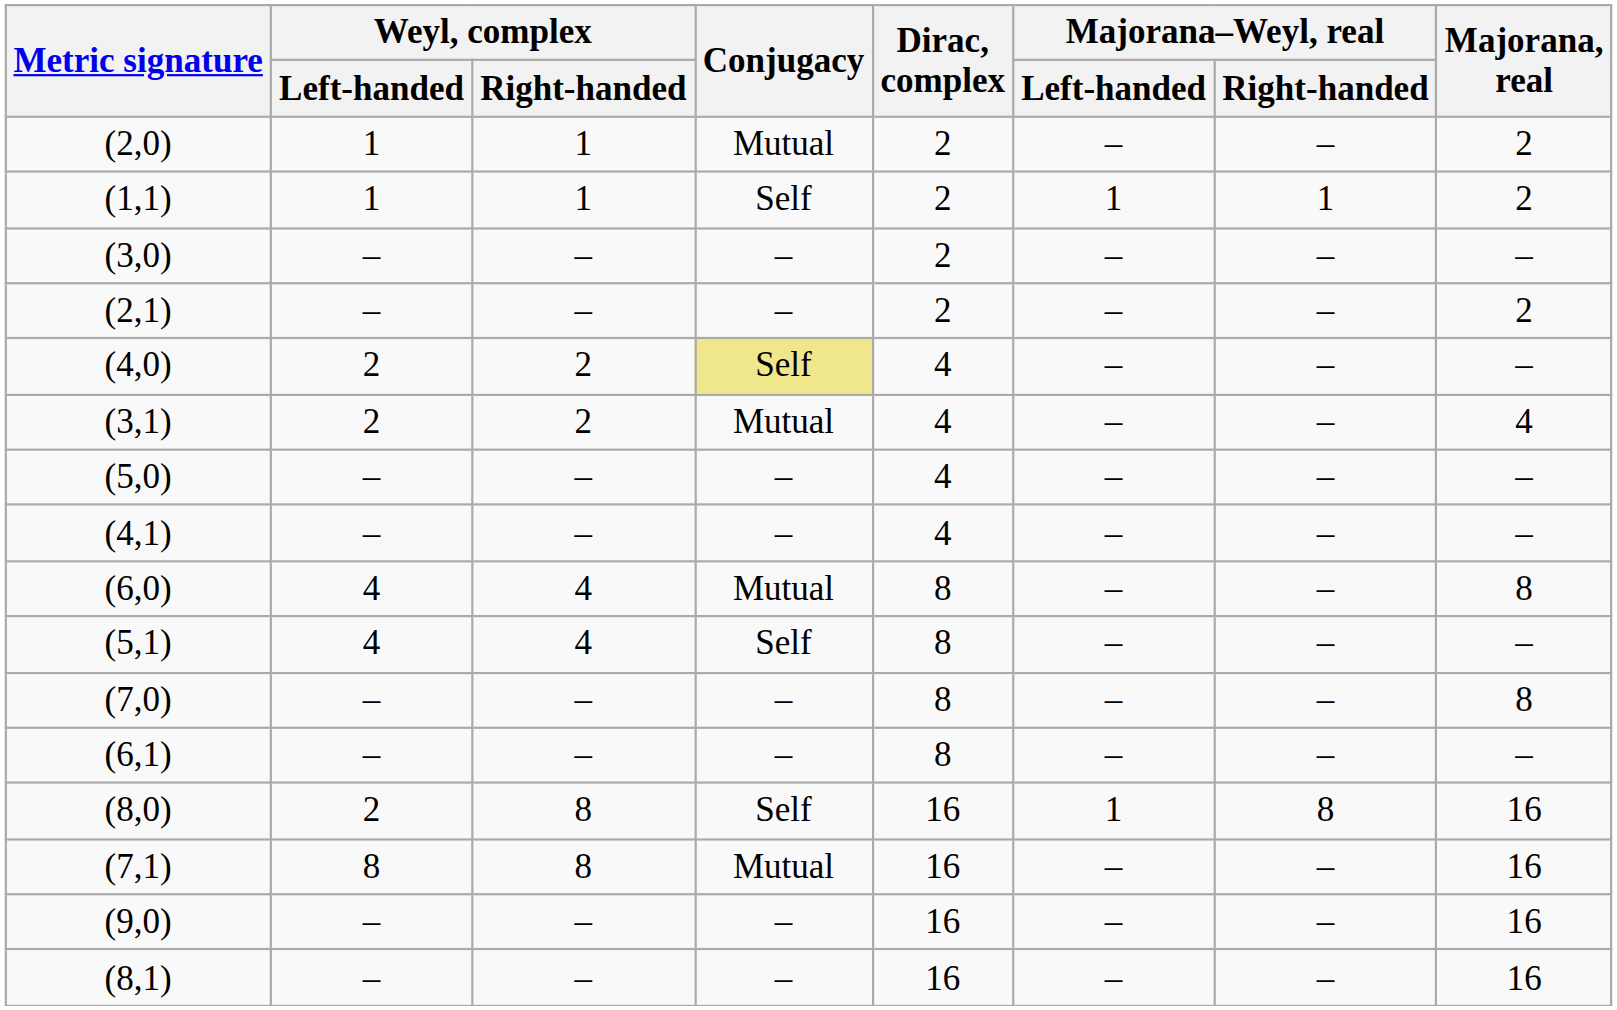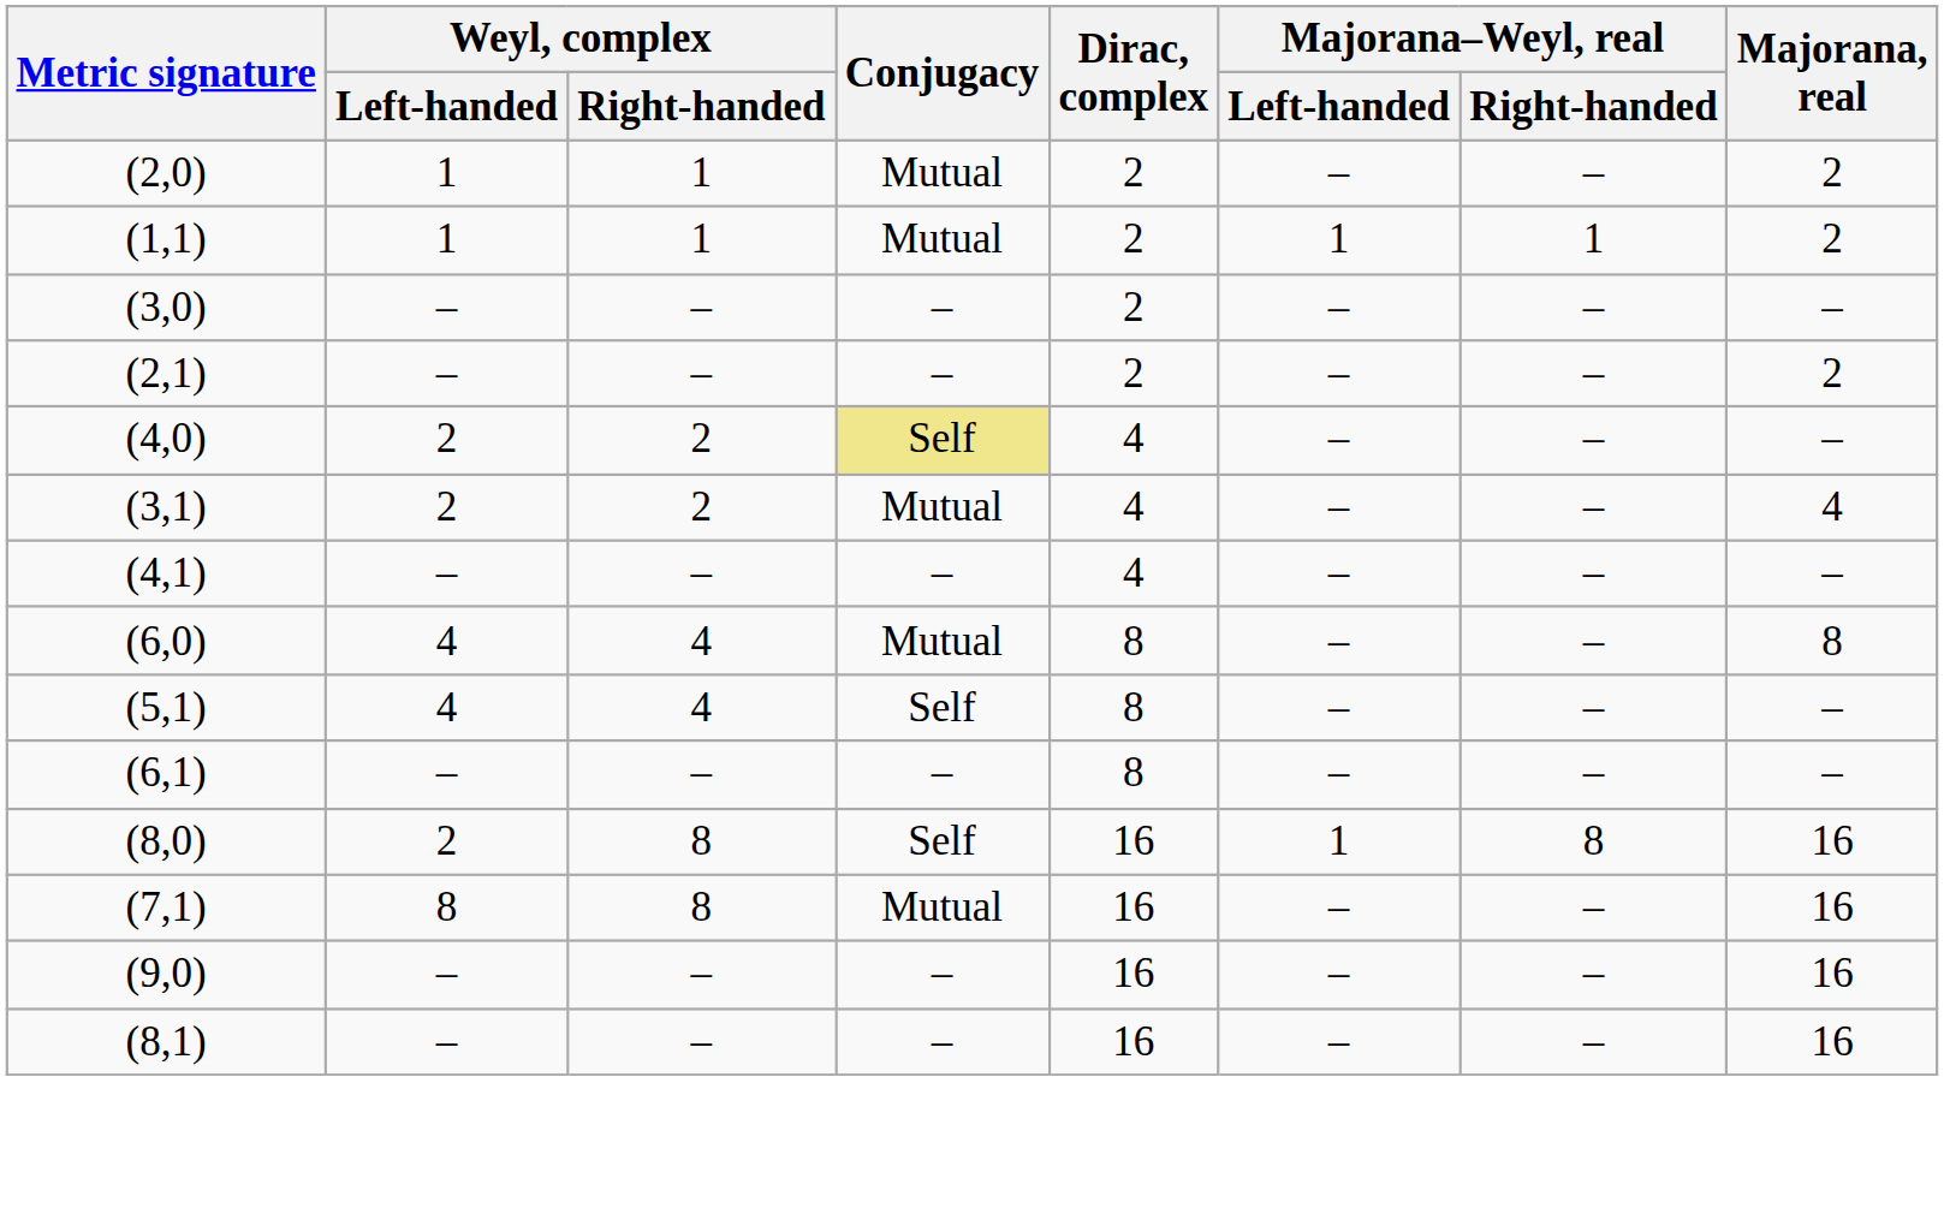(1,1) | Conjugacy: Self -> Mutual
- row: (5,0) | – | – | – | 4 | – | – | –
- row: (7,0) | – | – | – | 8 | – | – | 8
